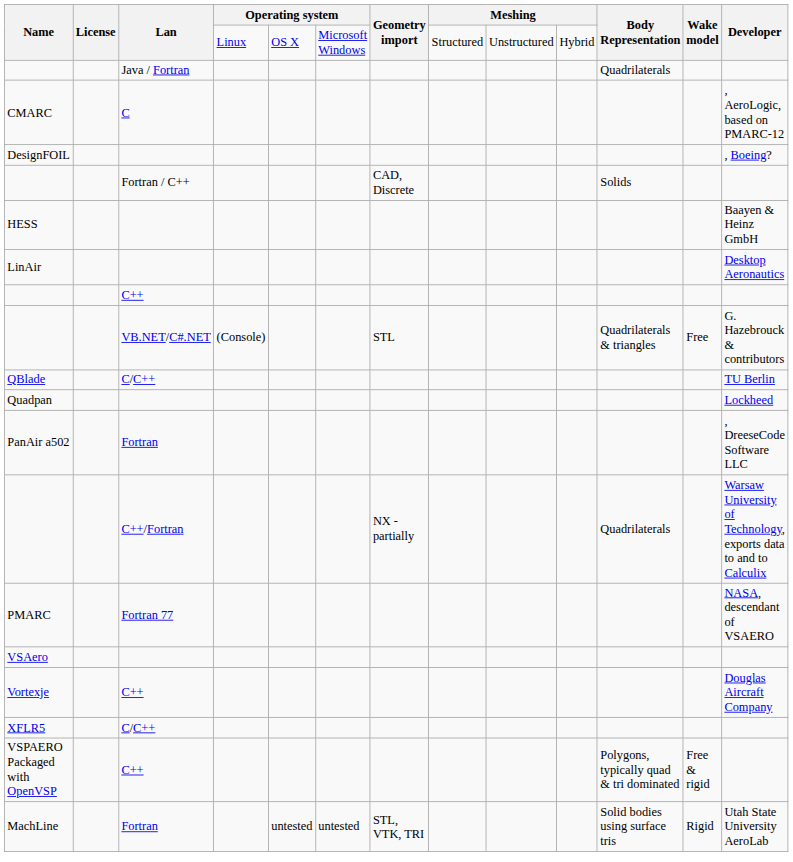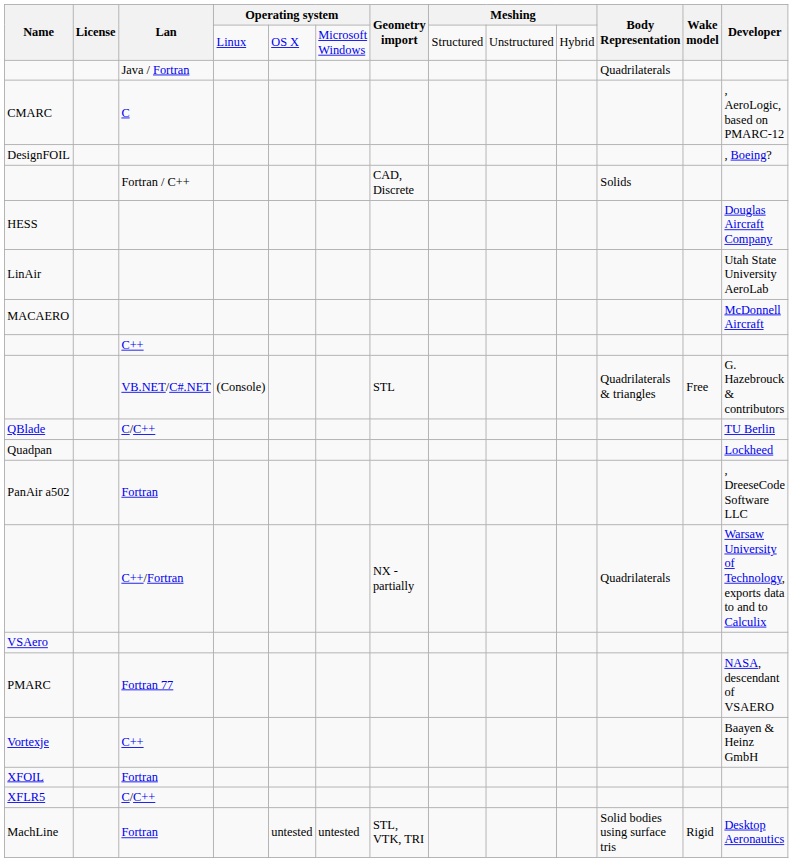HESS | Developer: Baayen & Heinz GmbH -> Douglas Aircraft Company
LinAir | Developer: Desktop Aeronautics -> Utah State University AeroLab
+ row: MACAERO | McDonnell Aircraft
rows swapped: PMARC <-> VSAero
Vortexje | Developer: Douglas Aircraft Company -> Baayen & Heinz GmbH
+ row: XFOIL | Fortran
- row: VSPAERO Packaged with OpenVSP | C++ | Polygons, typically quad & tri dominated | Free & rigid
MachLine | Developer: Utah State University AeroLab -> Desktop Aeronautics
